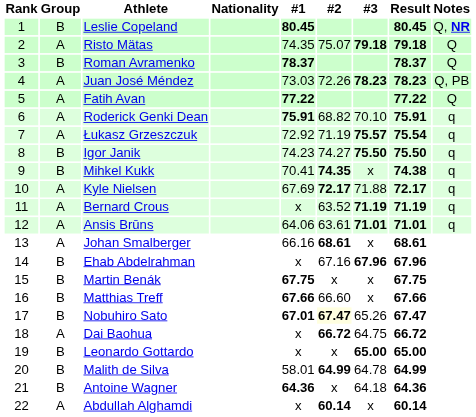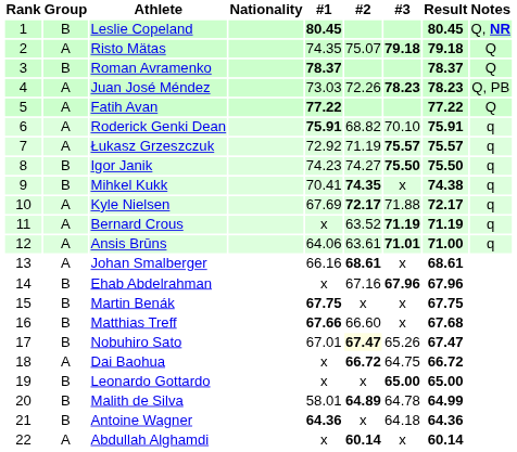Łukasz Grzeszczuk | Result: 75.54 -> 75.57
Ansis Brūns | Result: 71.01 -> 71.00
Matthias Treff | Result: 67.66 -> 67.68
Nobuhiro Sato | #1: bold -> normal
Malith de Silva | #2: 64.99 -> 64.89
